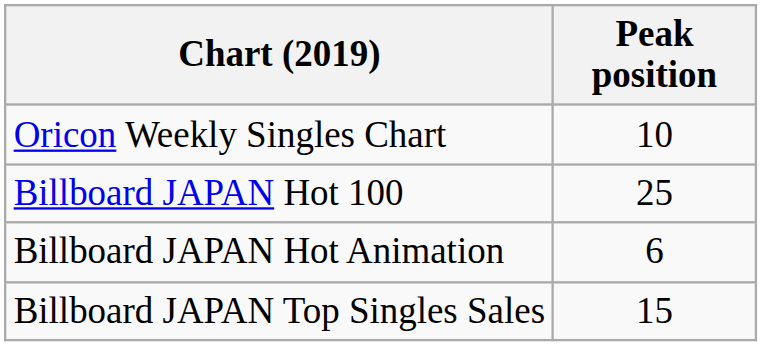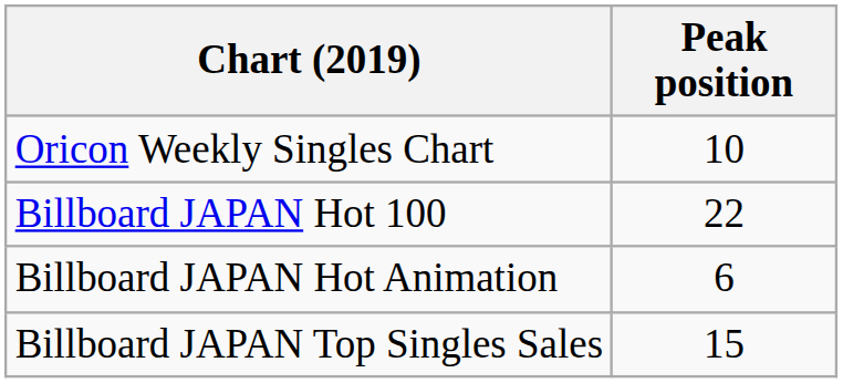Billboard JAPAN Hot 100 | Peak position: 25 -> 22
